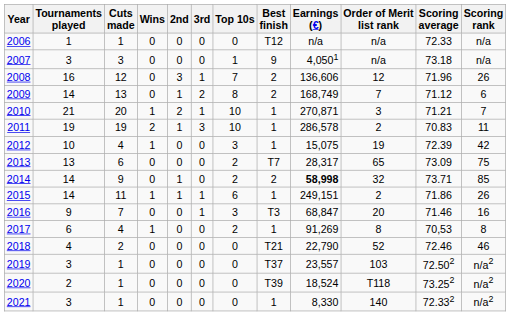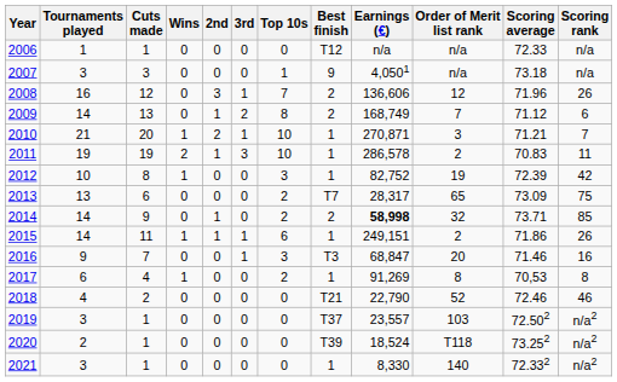2012 | Cuts made: 4 -> 8
2012 | Earnings (€): 15,075 -> 82,752
